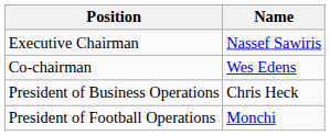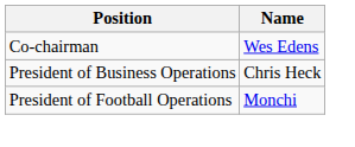- row: Executive Chairman | Nassef Sawiris
